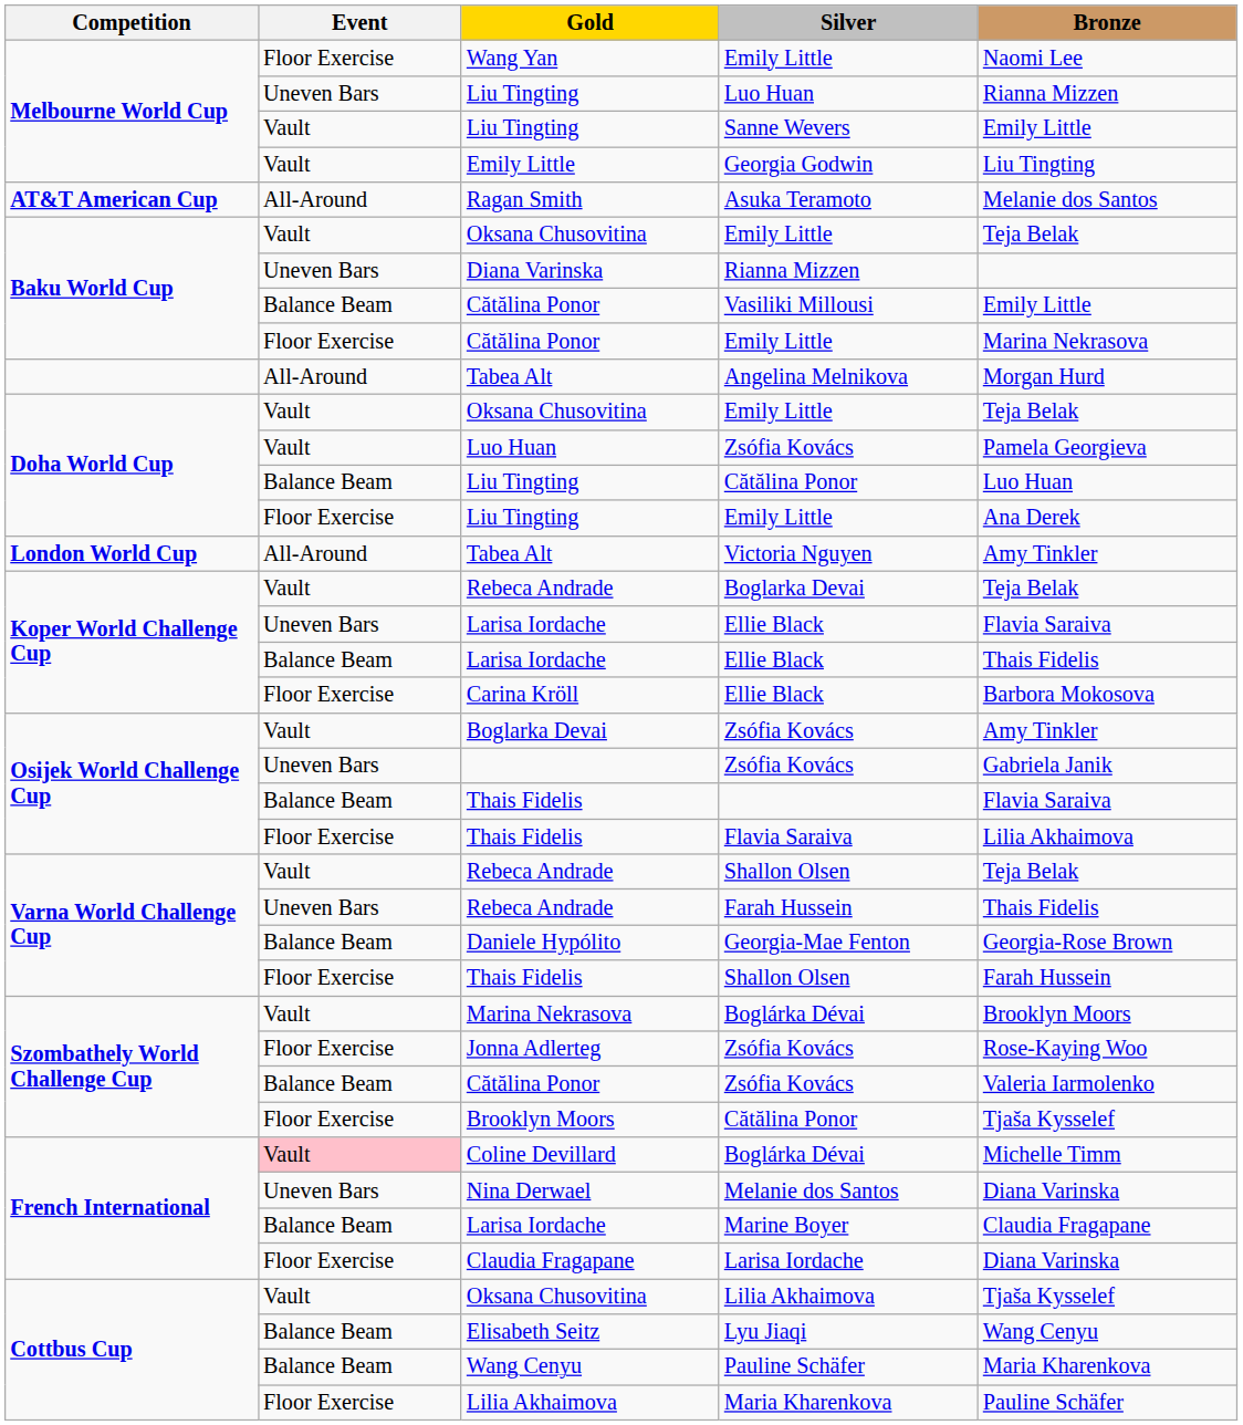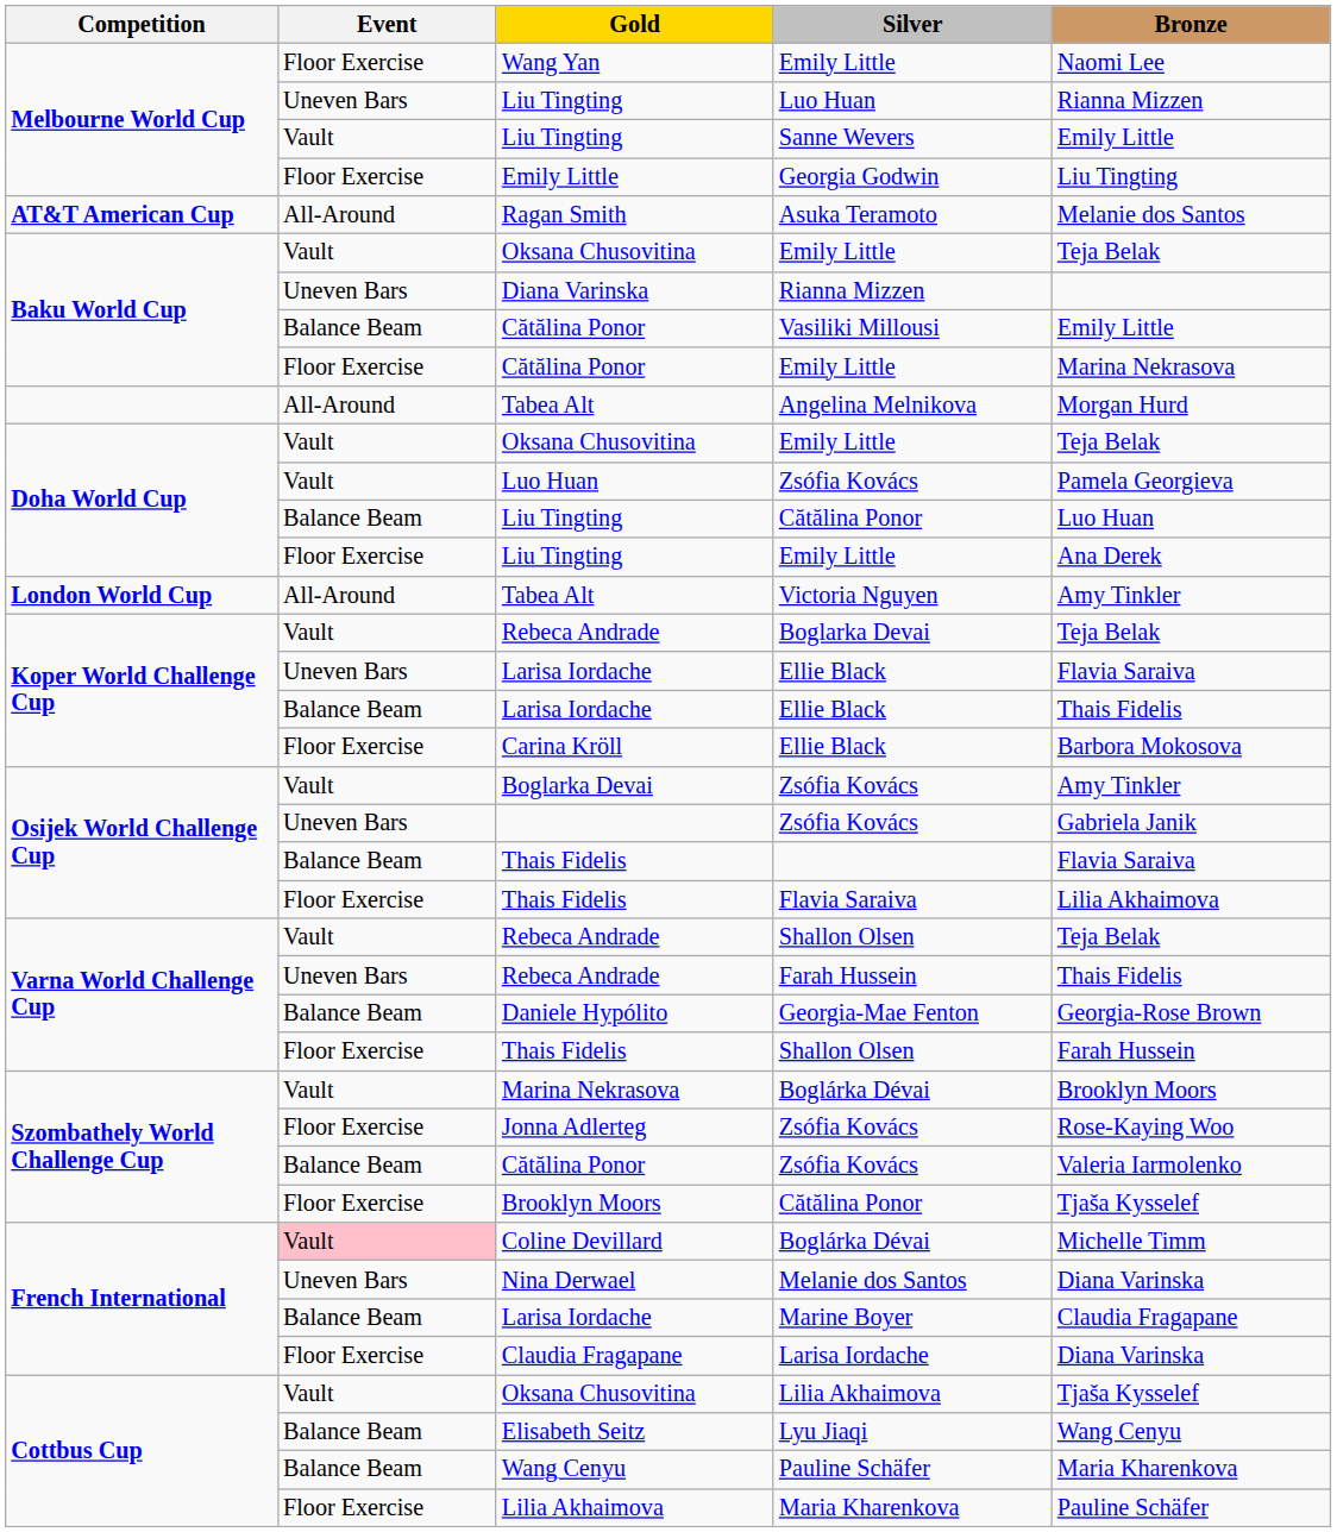Georgia Godwin | Event: Vault -> Floor Exercise
